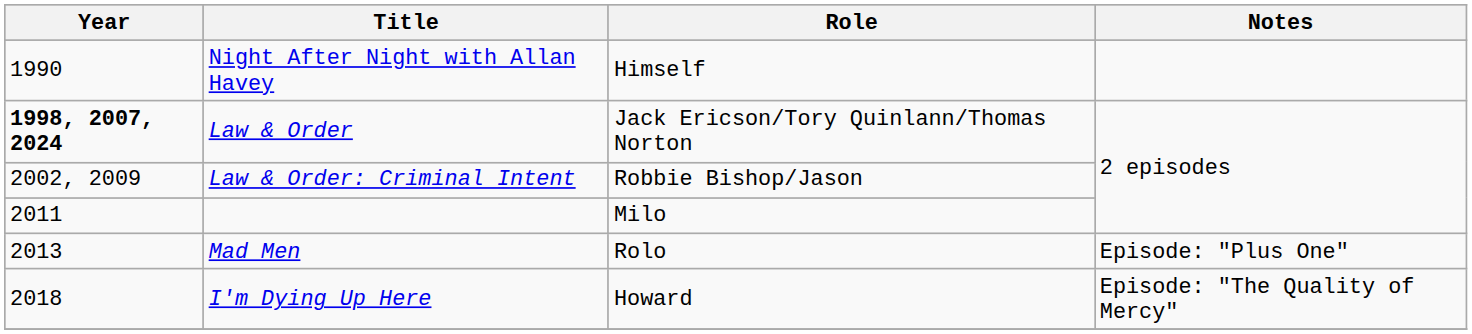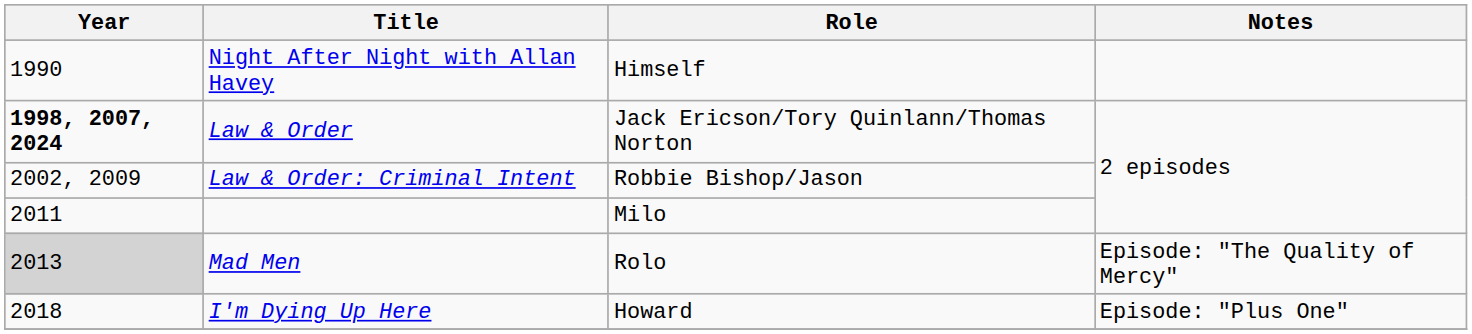Mad Men | Year: no background -> lightgrey background
Mad Men | Notes: Episode: "Plus One" -> Episode: "The Quality of Mercy"
I'm Dying Up Here | Notes: Episode: "The Quality of Mercy" -> Episode: "Plus One"
